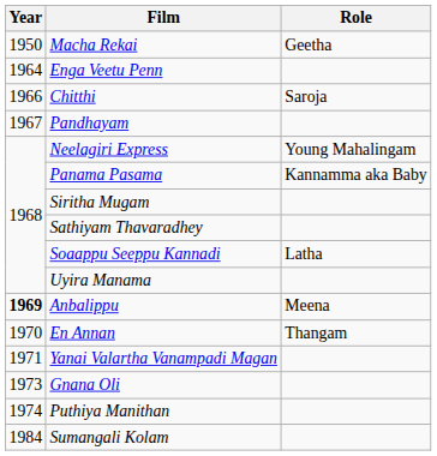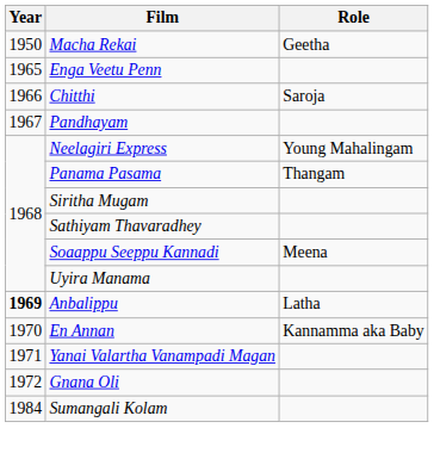Enga Veetu Penn | Year: 1964 -> 1965
Panama Pasama | Role: Kannamma aka Baby -> Thangam
Soaappu Seeppu Kannadi | Role: Latha -> Meena
Anbalippu | Role: Meena -> Latha
En Annan | Role: Thangam -> Kannamma aka Baby
Gnana Oli | Year: 1973 -> 1972
- row: 1974 | Puthiya Manithan
